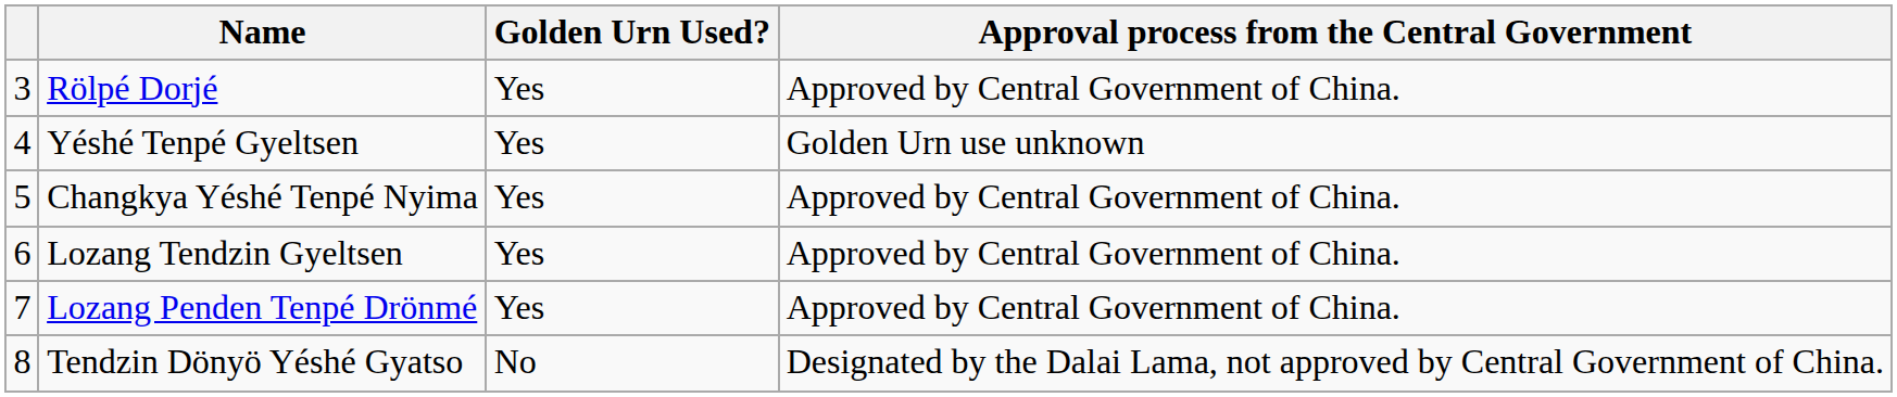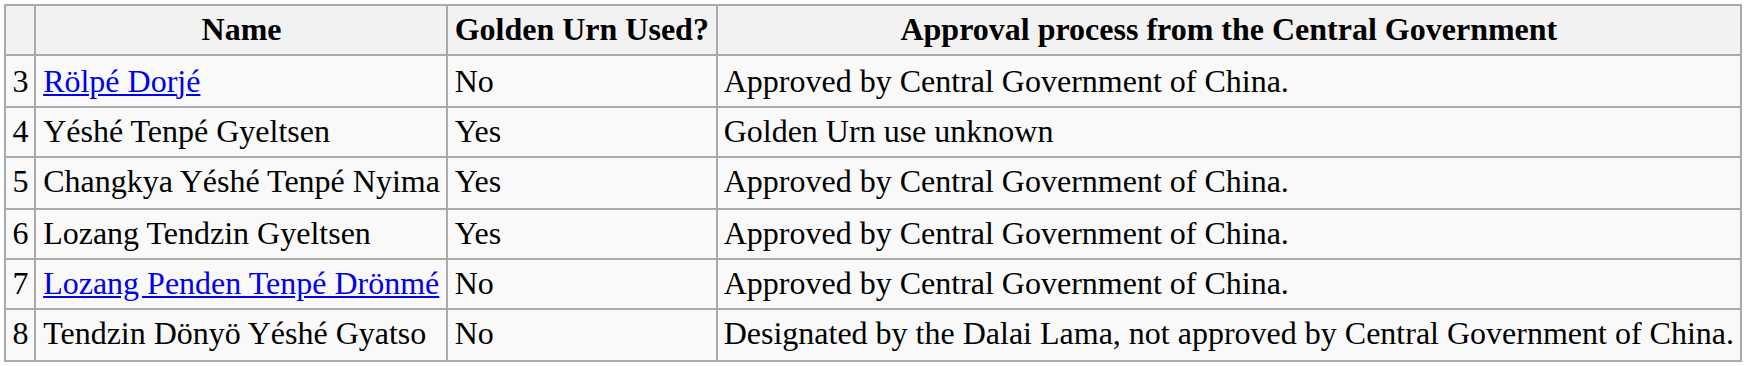Rölpé Dorjé | Golden Urn Used?: Yes -> No
Lozang Penden Tenpé Drönmé | Golden Urn Used?: Yes -> No
